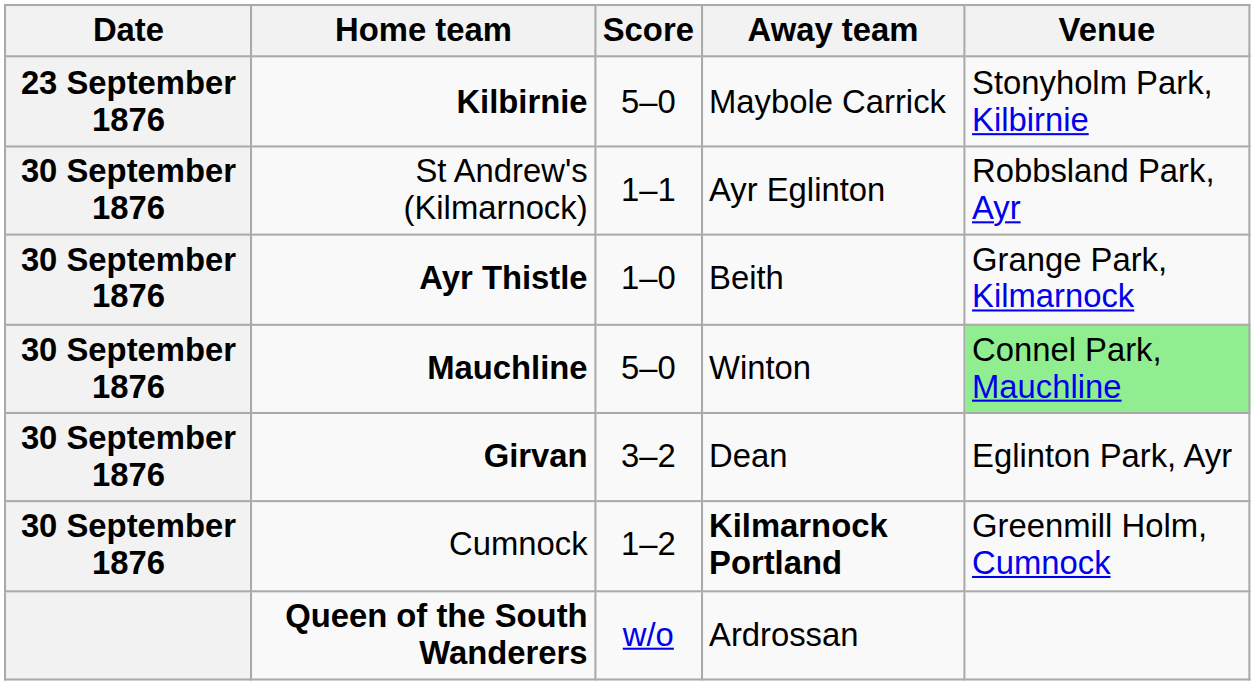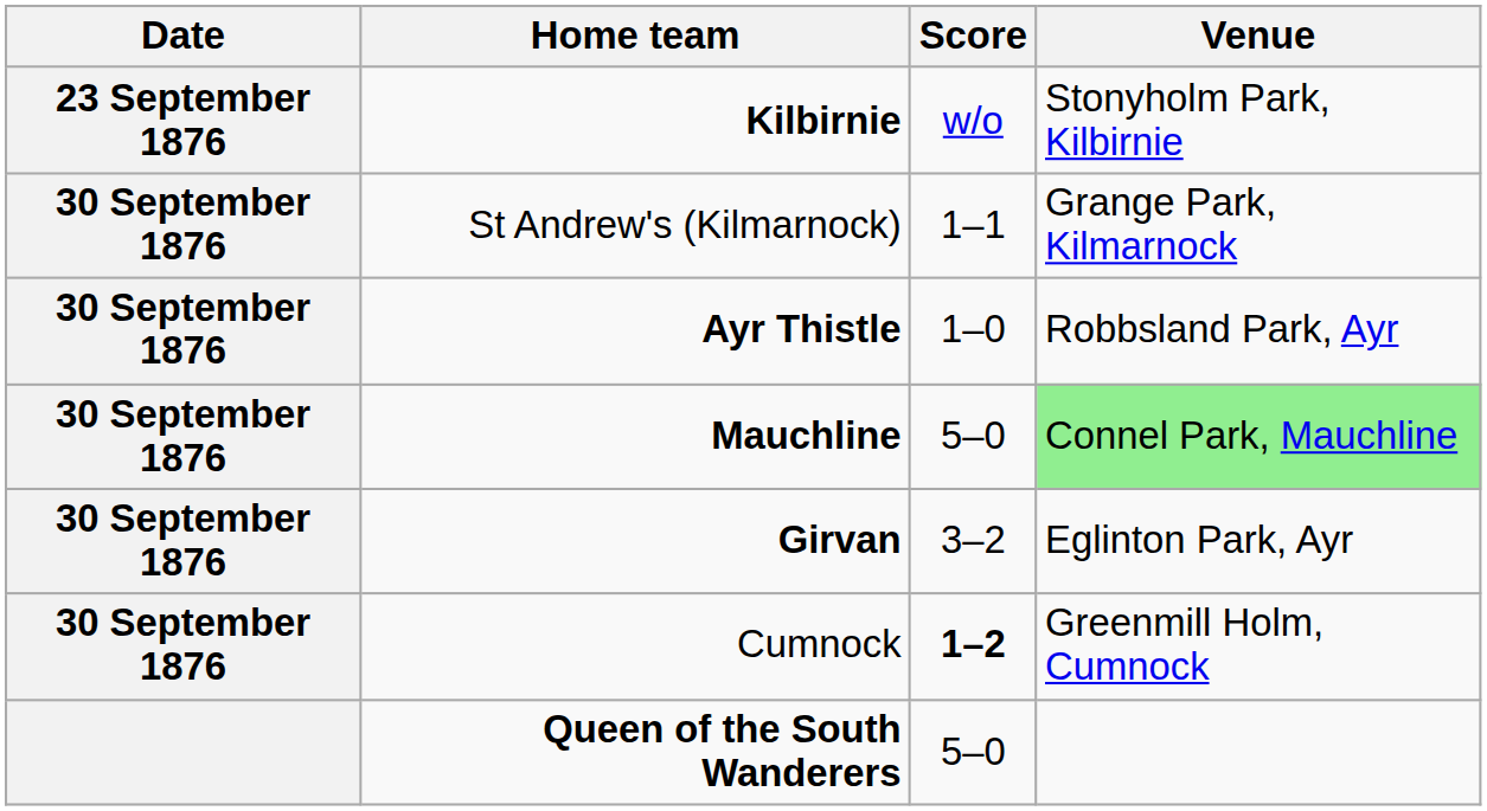- column: Away team | Maybole Carrick | Ayr Eglinton | Beith | Winton | Dean | Kilmarnock Portland | Ardrossan
Kilbirnie | Score: 5–0 -> w/o
St Andrew's (Kilmarnock) | Venue: Robbsland Park, Ayr -> Grange Park, Kilmarnock
Ayr Thistle | Venue: Grange Park, Kilmarnock -> Robbsland Park, Ayr
Cumnock | Score: normal -> bold
Queen of the South Wanderers | Score: w/o -> 5–0
